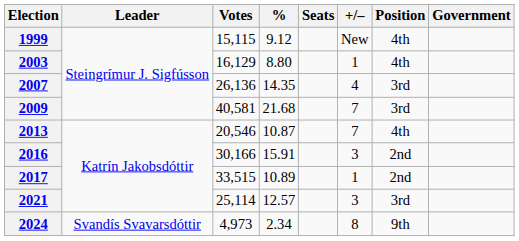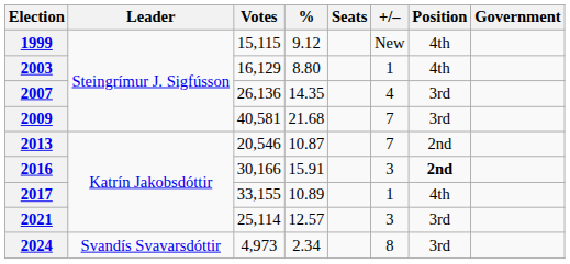2013 | Position: 4th -> 2nd
2016 | Position: normal -> bold
2017 | Votes: 33,515 -> 33,155
2017 | Position: 2nd -> 4th
2024 | Position: 9th -> 3rd
